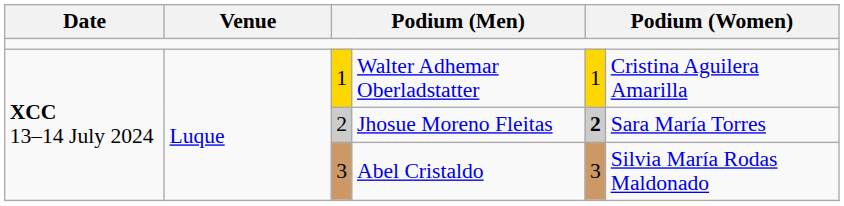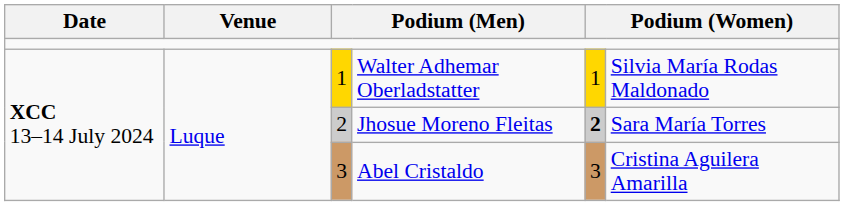Walter Adhemar Oberladstatter | column 6: Cristina Aguilera Amarilla -> Silvia María Rodas Maldonado
Abel Cristaldo | column 6: Silvia María Rodas Maldonado -> Cristina Aguilera Amarilla
